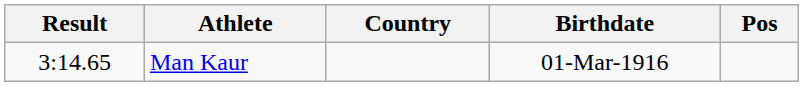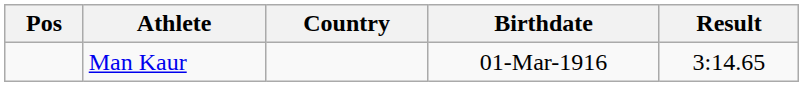columns swapped: Pos <-> Result
